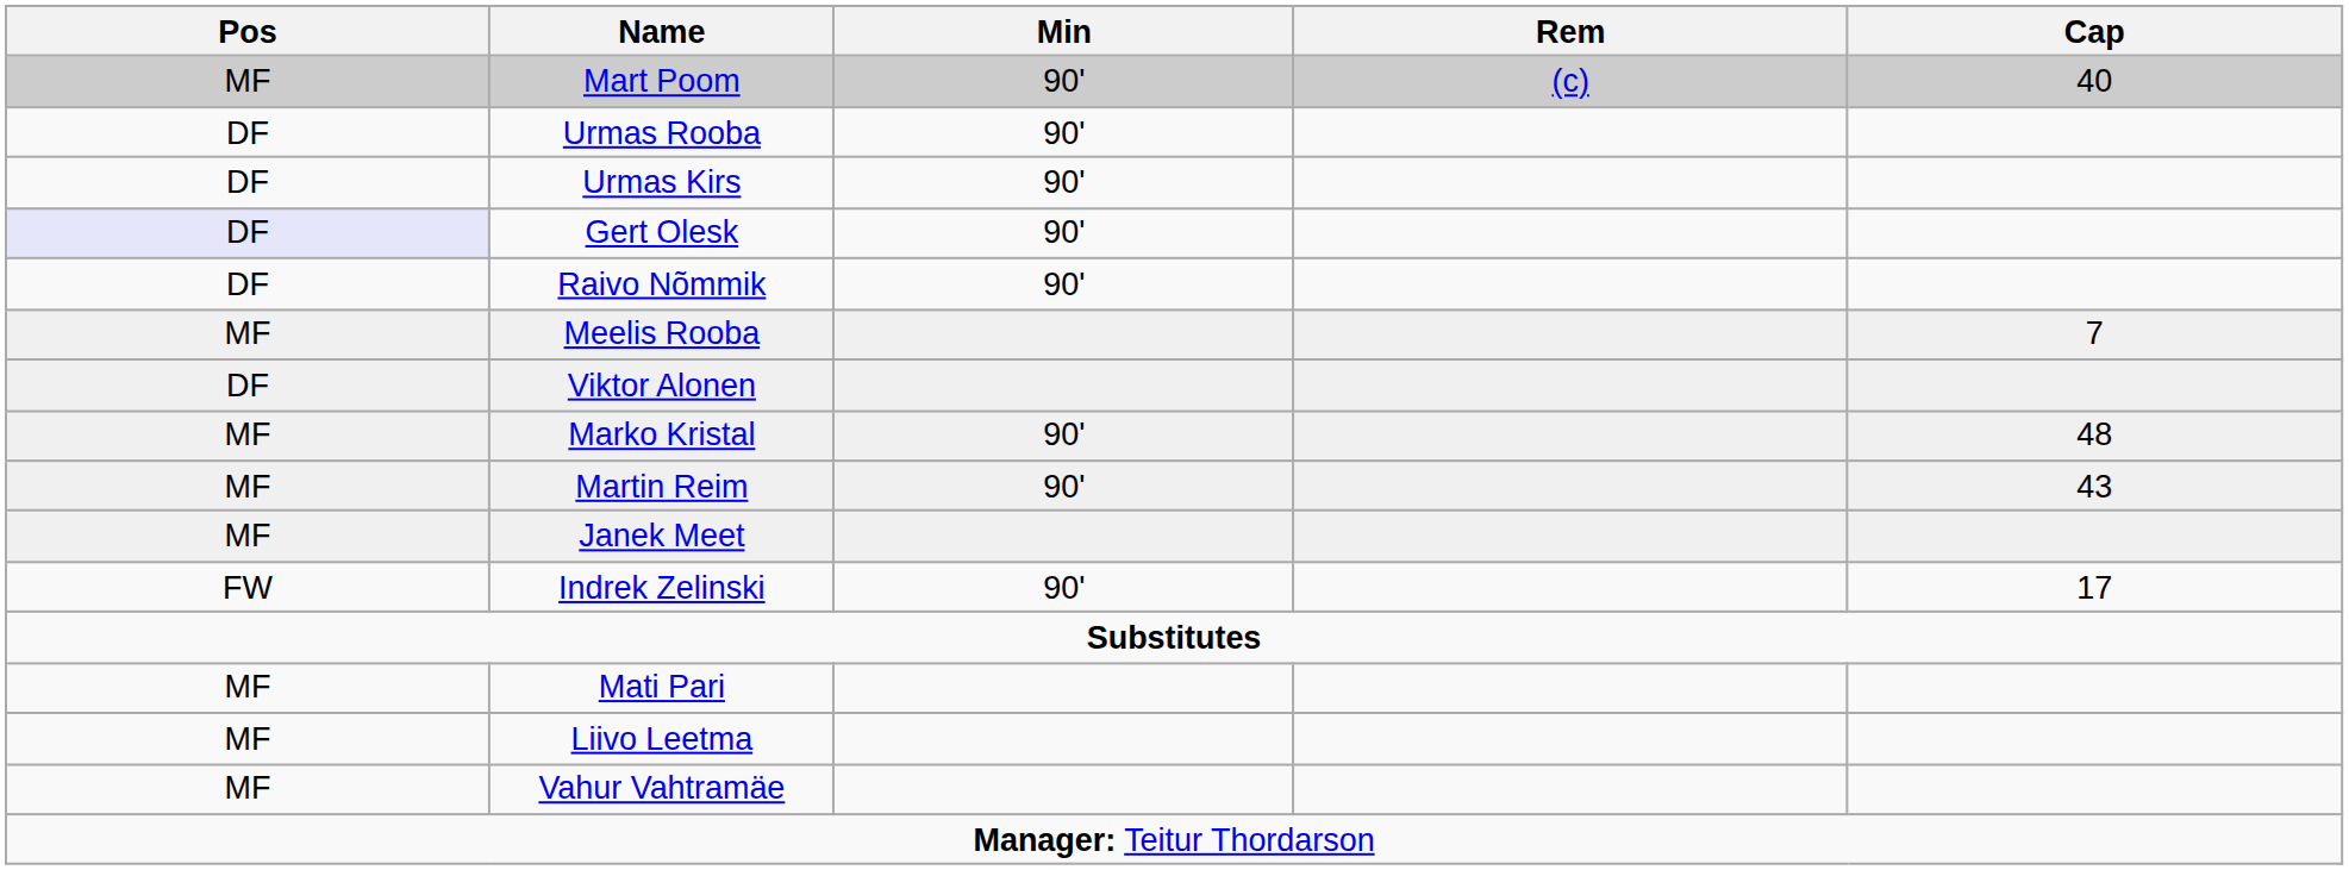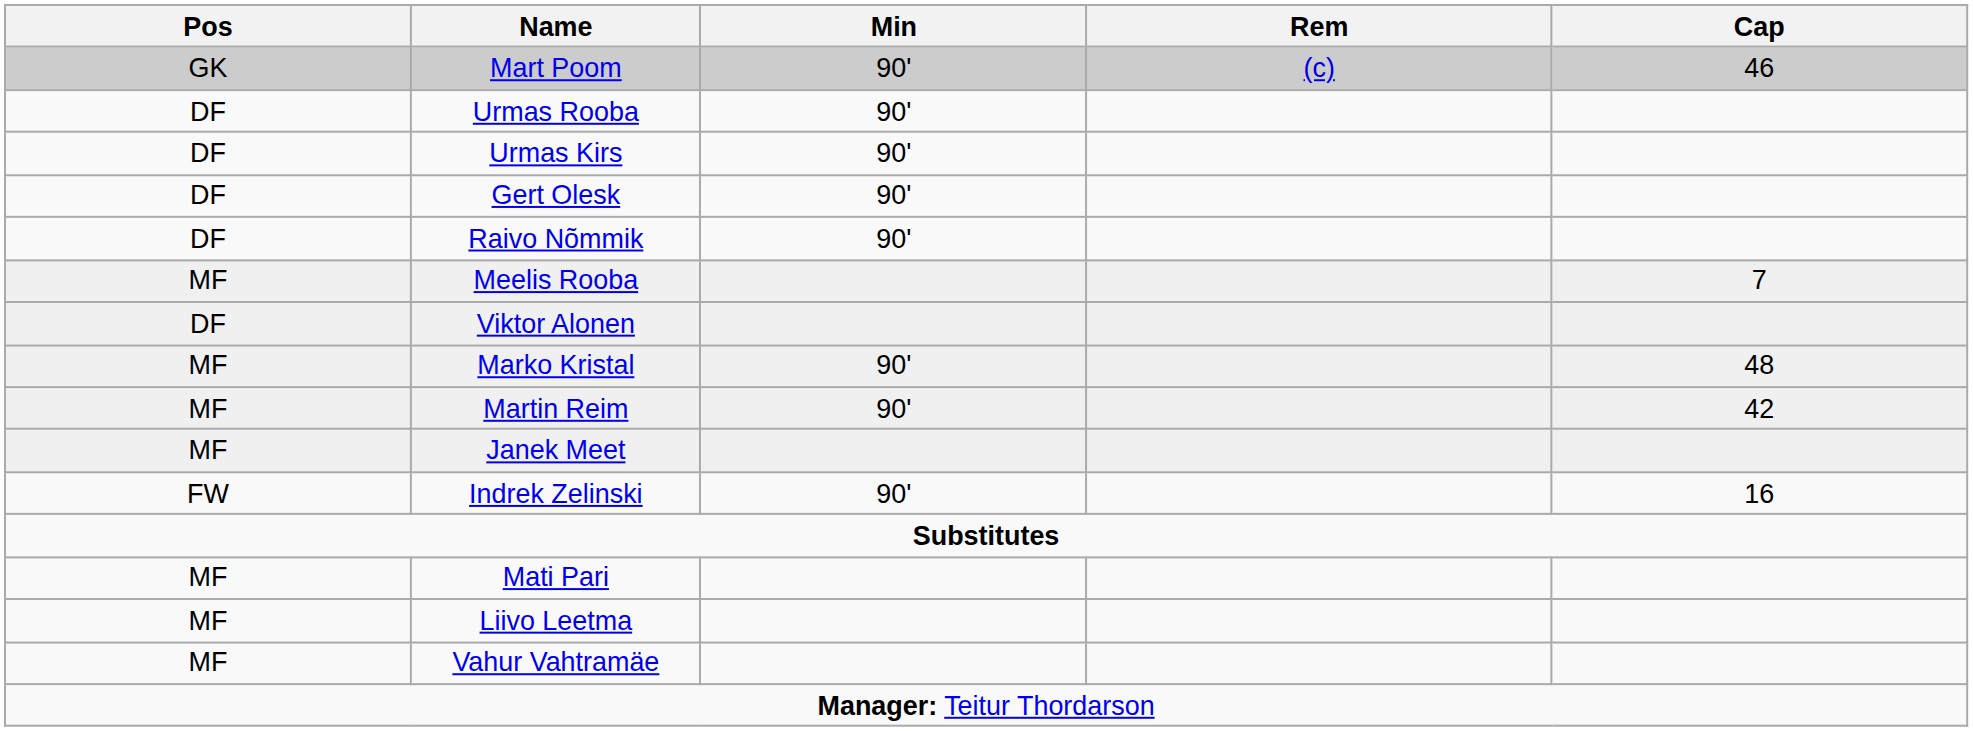Mart Poom | Pos: MF -> GK
Mart Poom | Cap: 40 -> 46
Gert Olesk | Pos: lavender background -> no background
Martin Reim | Cap: 43 -> 42
Indrek Zelinski | Cap: 17 -> 16
